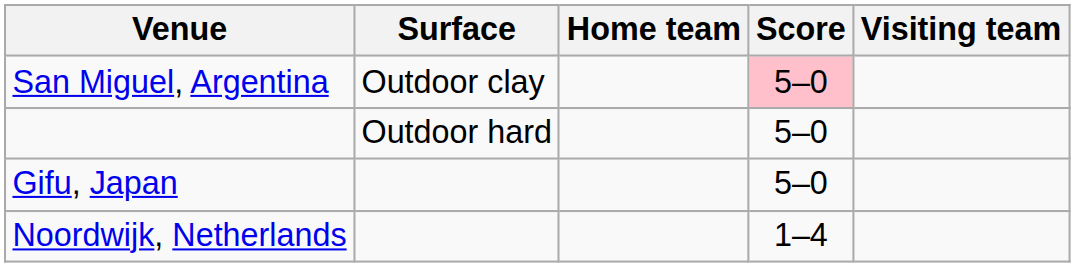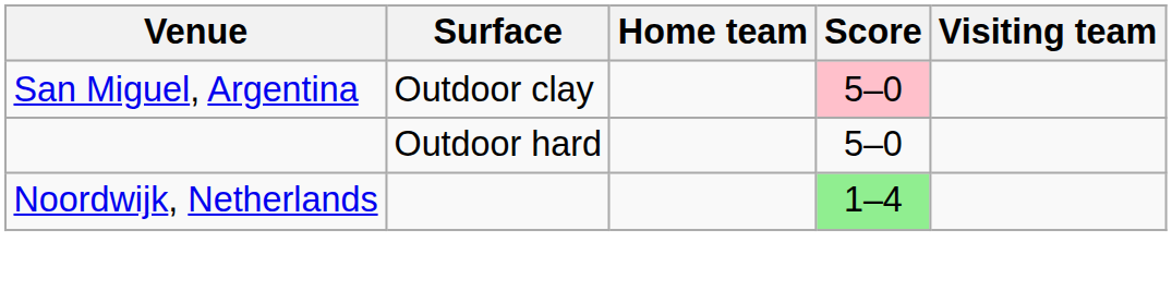- row: Gifu, Japan | 5–0
Noordwijk, Netherlands | Score: no background -> lightgreen background
